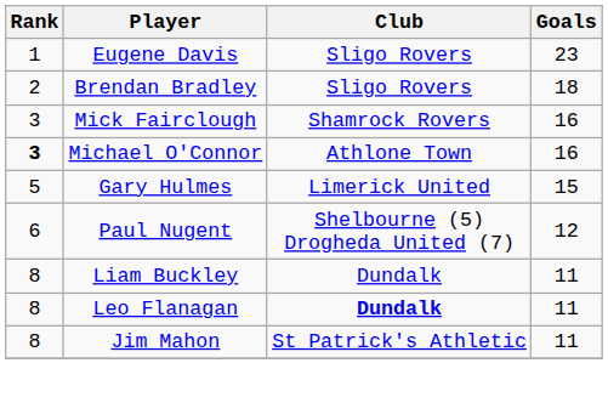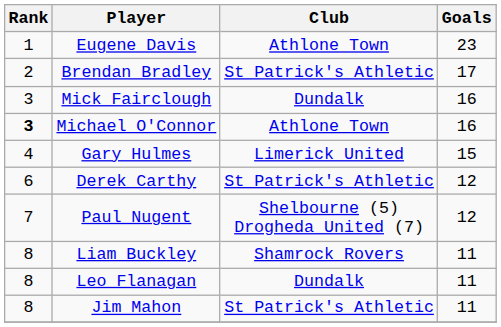Eugene Davis | Club: Sligo Rovers -> Athlone Town
Brendan Bradley | Club: Sligo Rovers -> St Patrick's Athletic
Brendan Bradley | Goals: 18 -> 17
Mick Fairclough | Club: Shamrock Rovers -> Dundalk
Gary Hulmes | Rank: 5 -> 4
+ row: 6 | Derek Carthy | St Patrick's Athletic | 12
Paul Nugent | Rank: 6 -> 7
Liam Buckley | Club: Dundalk -> Shamrock Rovers
Leo Flanagan | Club: bold -> normal
